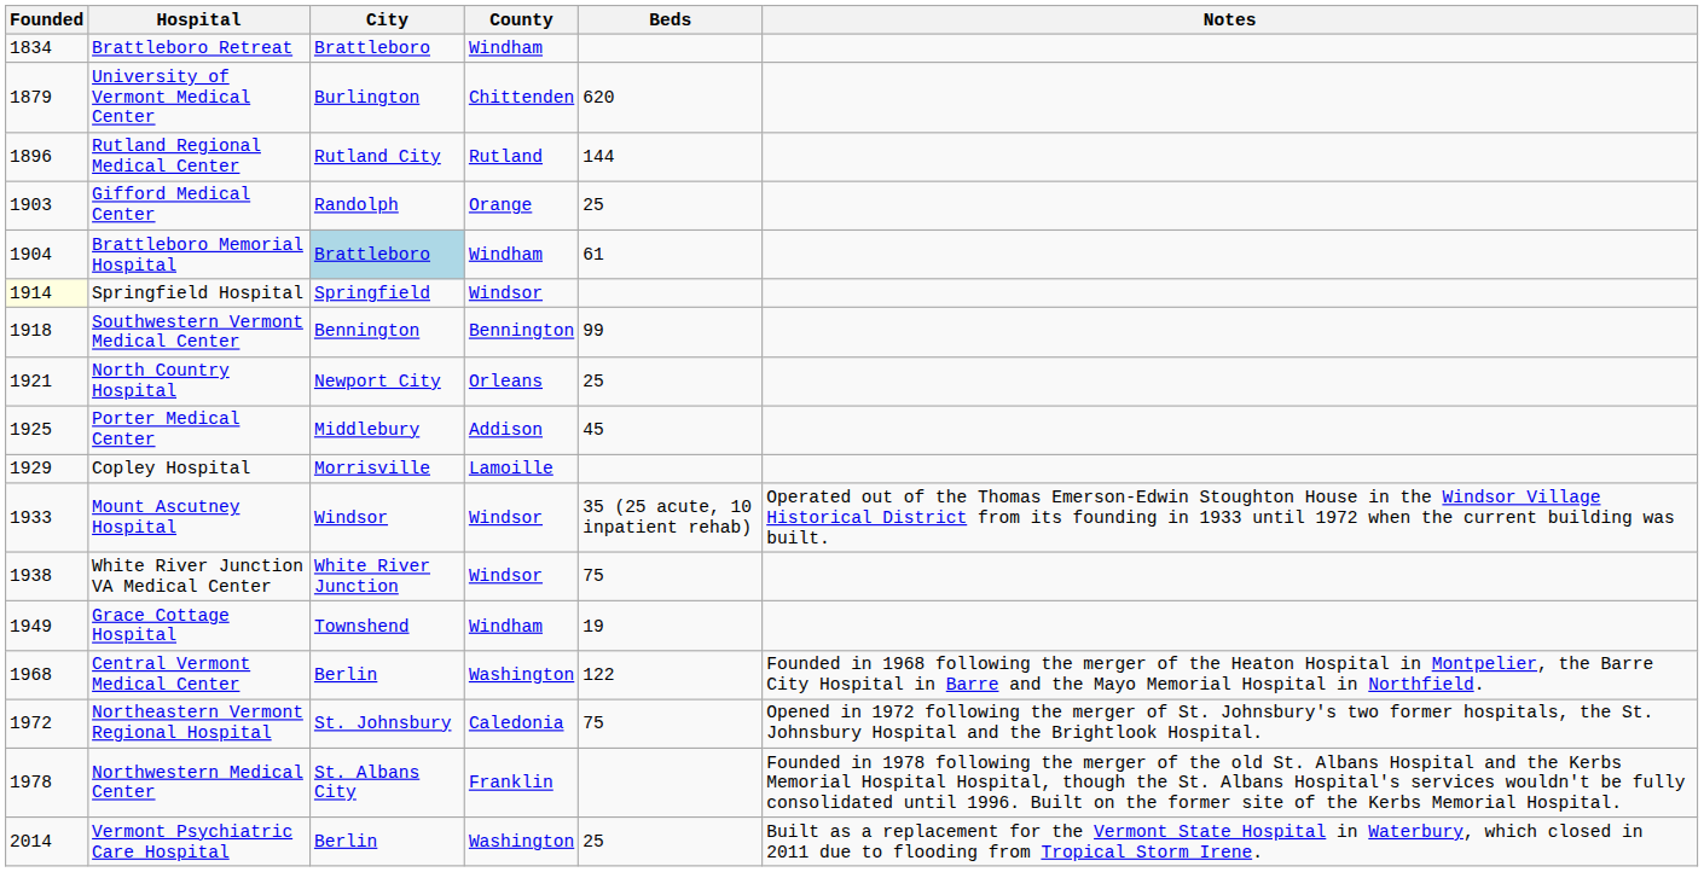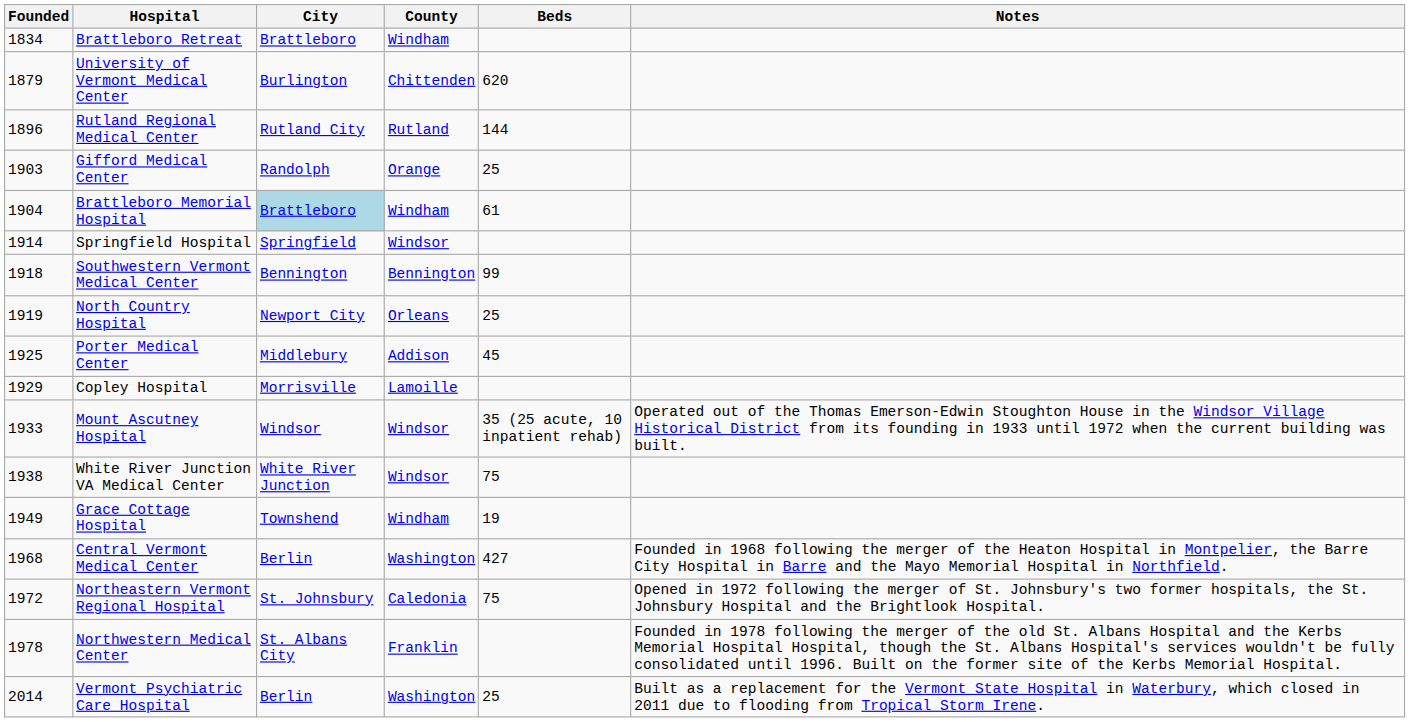Springfield Hospital | Founded: lightyellow background -> no background
North Country Hospital | Founded: 1921 -> 1919
Central Vermont Medical Center | Beds: 122 -> 427
